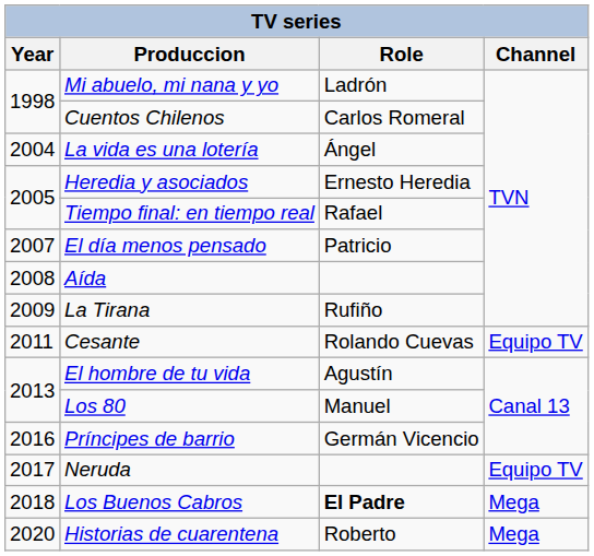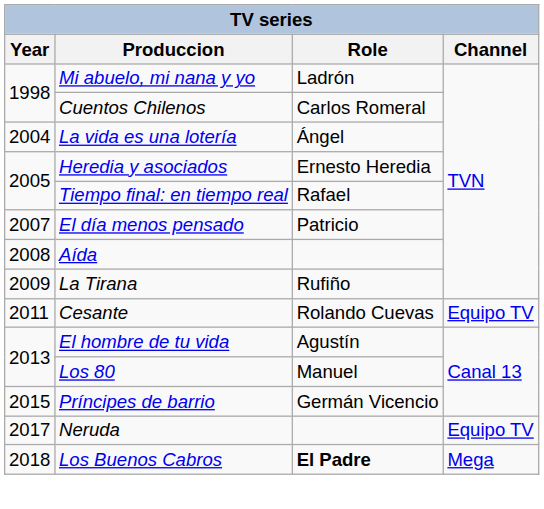Príncipes de barrio | Year: 2016 -> 2015
- row: 2020 | Historias de cuarentena | Roberto | Mega
